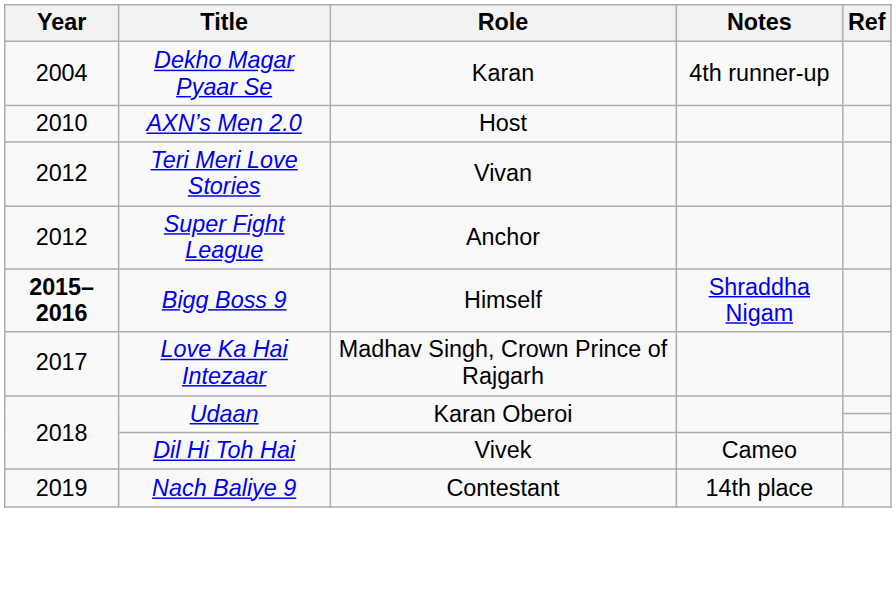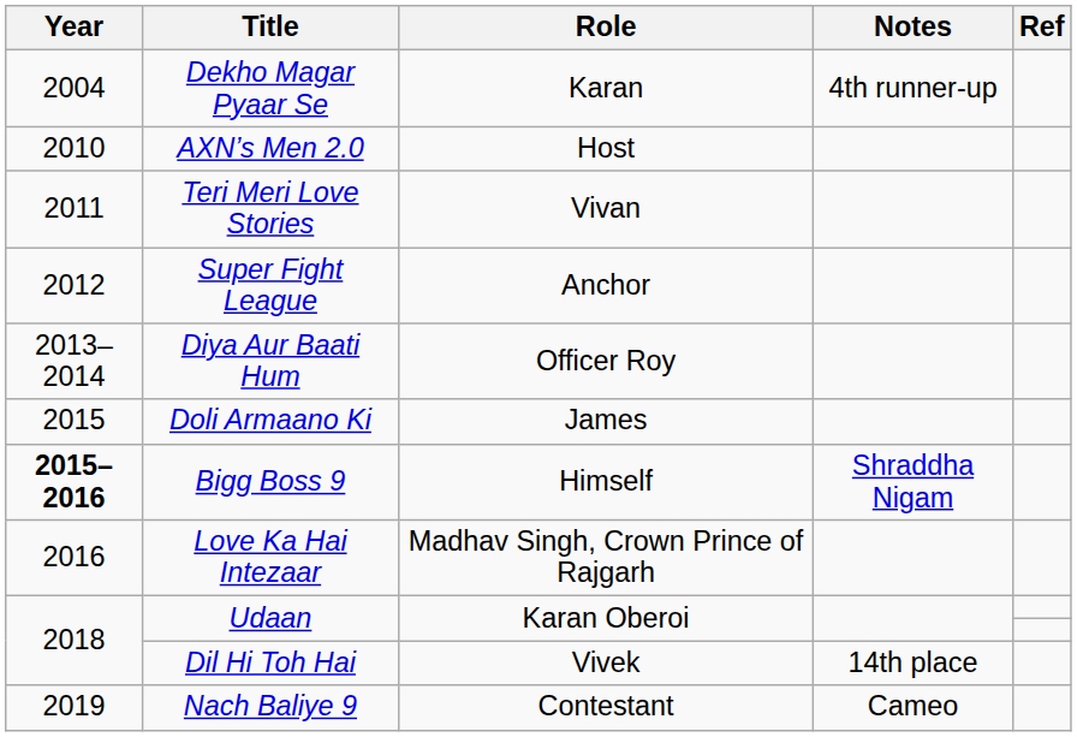Teri Meri Love Stories | Year: 2012 -> 2011
+ row: 2013–2014 | Diya Aur Baati Hum | Officer Roy
+ row: 2015 | Doli Armaano Ki | James
Love Ka Hai Intezaar | Year: 2017 -> 2016
Dil Hi Toh Hai | Notes: Cameo -> 14th place
Nach Baliye 9 | Notes: 14th place -> Cameo
